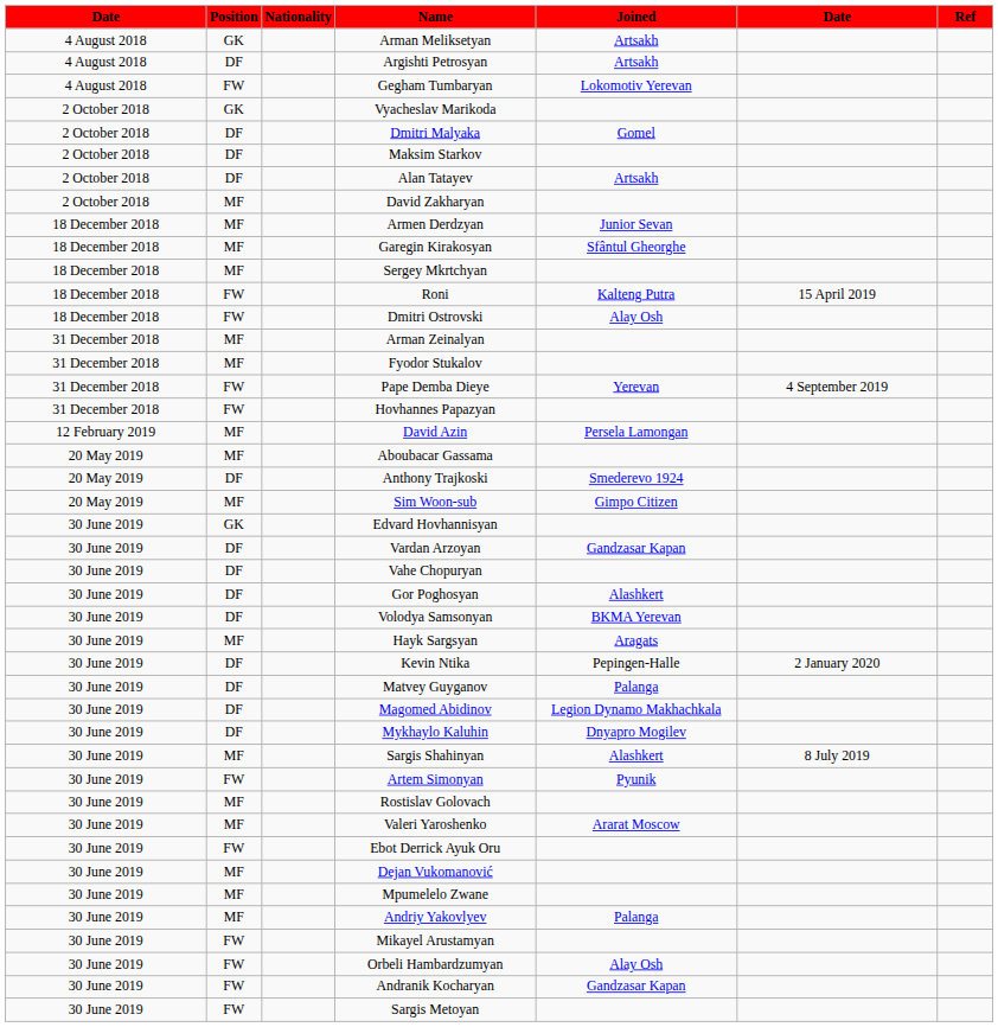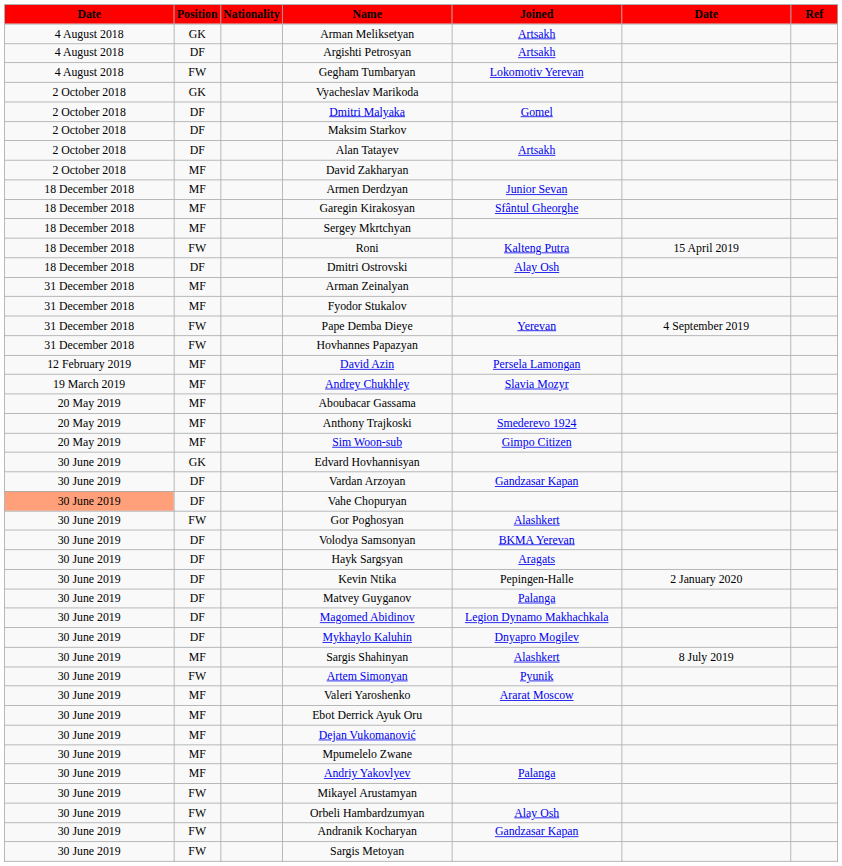Dmitri Ostrovski | Position: FW -> DF
+ row: 19 March 2019 | MF | Andrey Chukhley | Slavia Mozyr
Anthony Trajkoski | Position: DF -> MF
Vahe Chopuryan | column 1: no background -> lightsalmon background
Gor Poghosyan | Position: DF -> FW
Hayk Sargsyan | Position: MF -> DF
- row: 30 June 2019 | MF | Rostislav Golovach
Ebot Derrick Ayuk Oru | Position: FW -> MF
